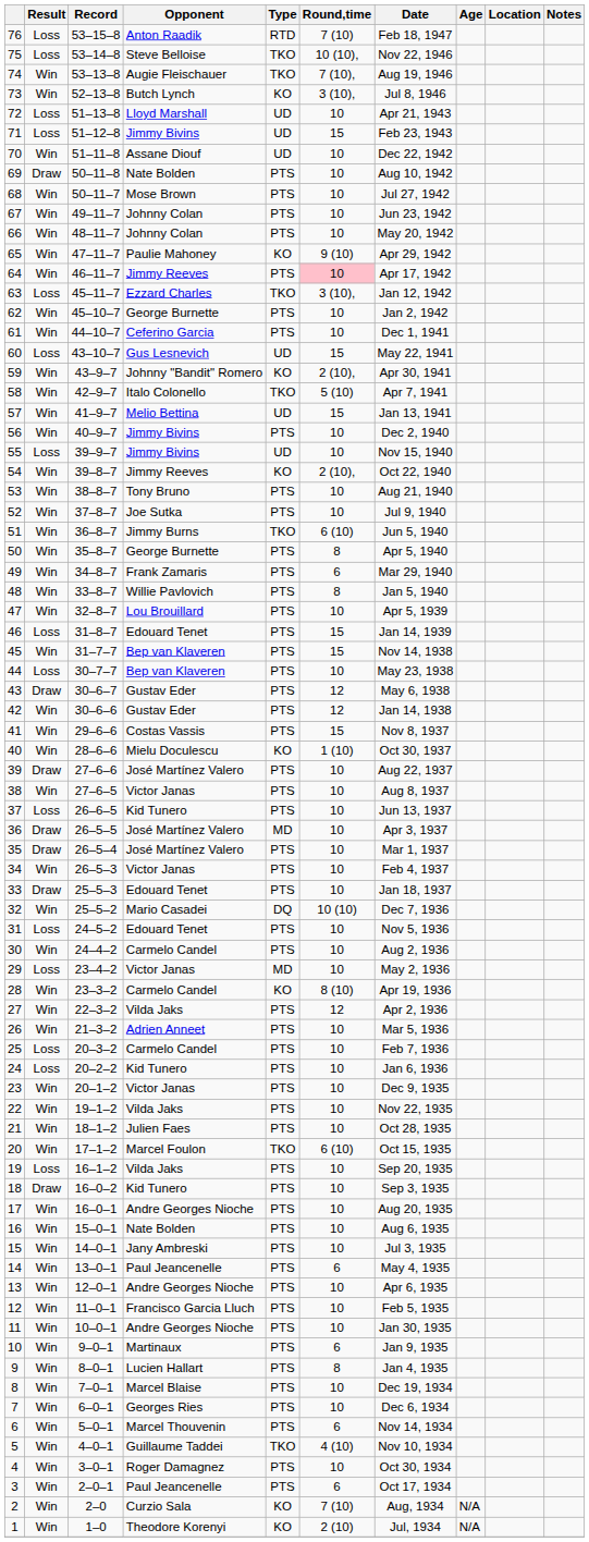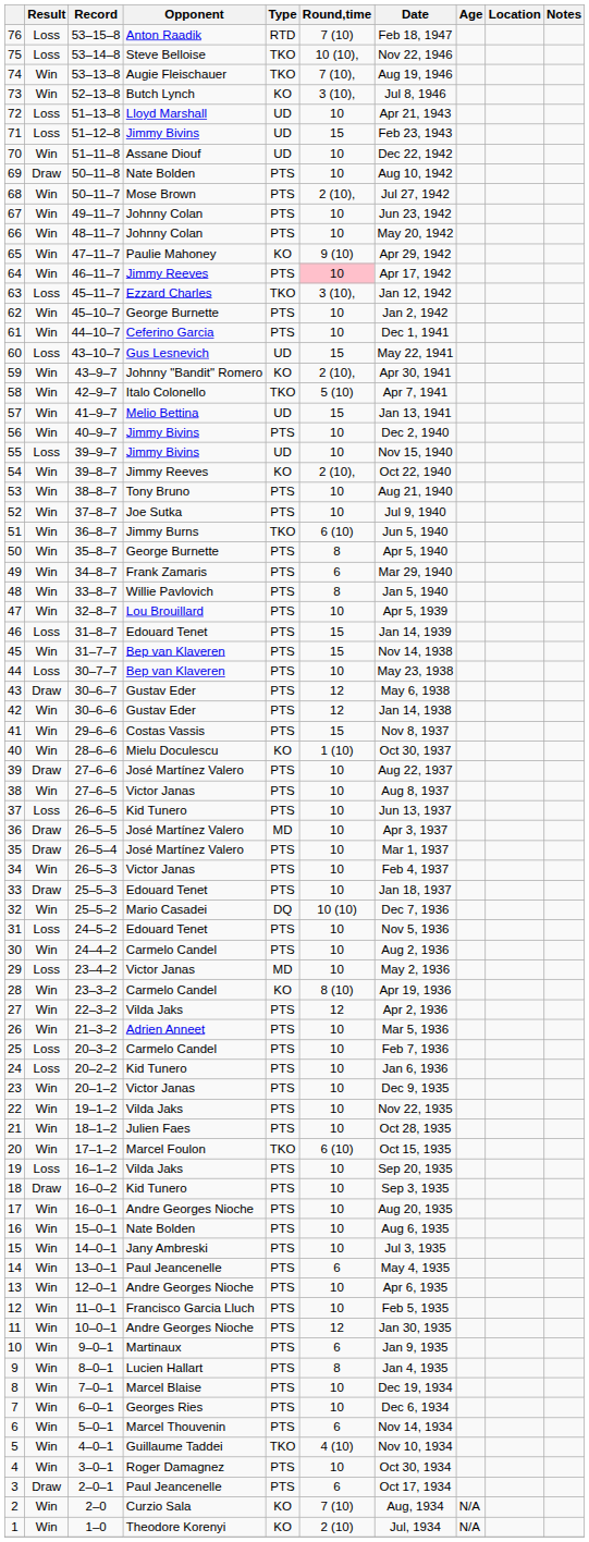68 | Round,time: 10 -> 2 (10),
11 | Round,time: 10 -> 12
3 | Result: Win -> Draw
